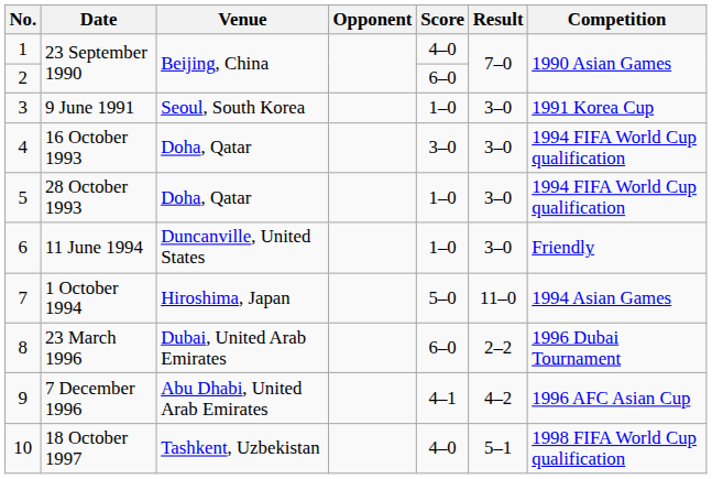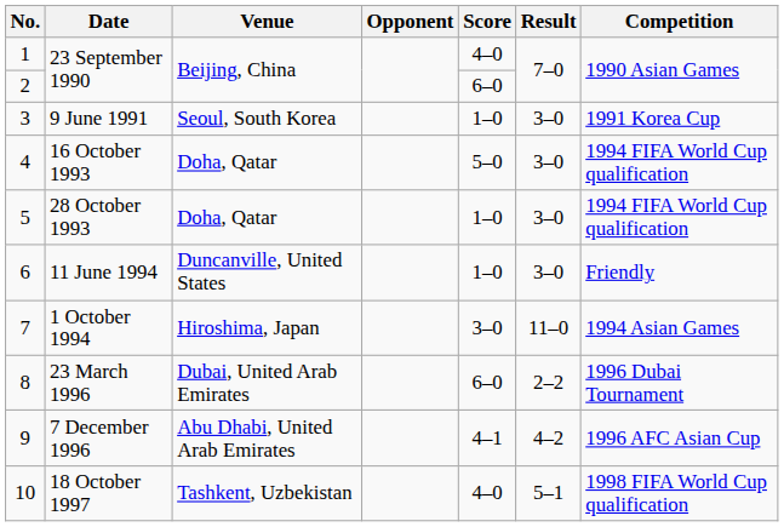16 October 1993 | Score: 3–0 -> 5–0
1 October 1994 | Score: 5–0 -> 3–0
